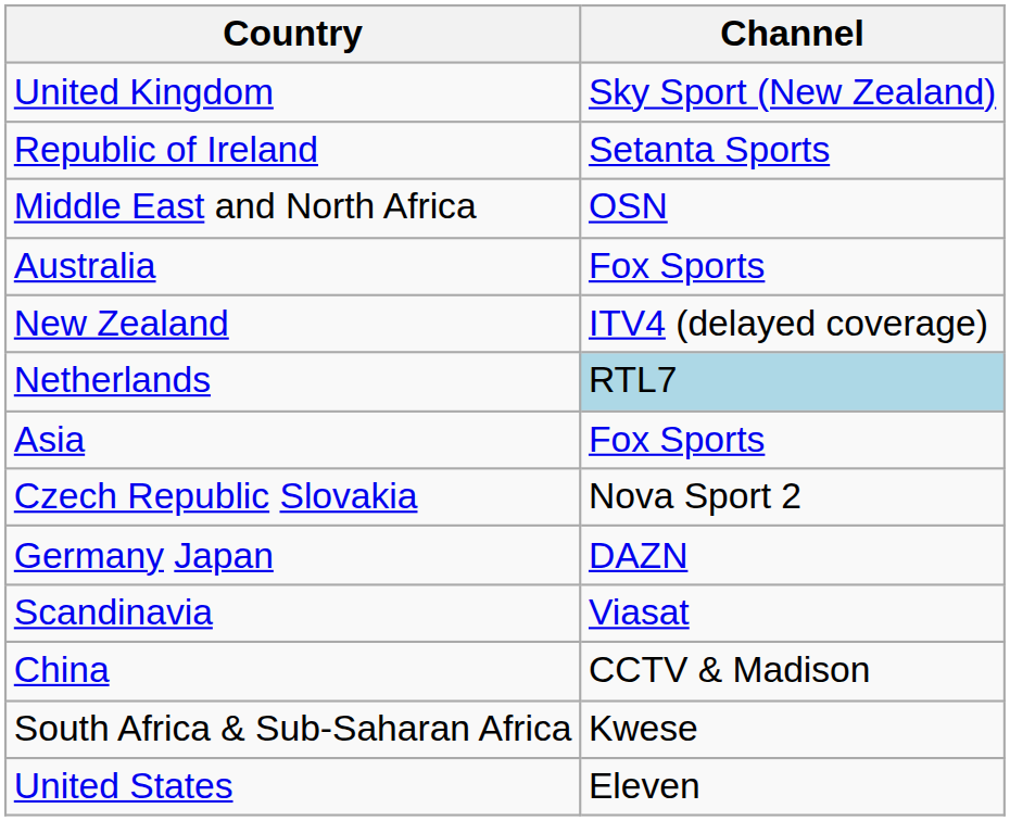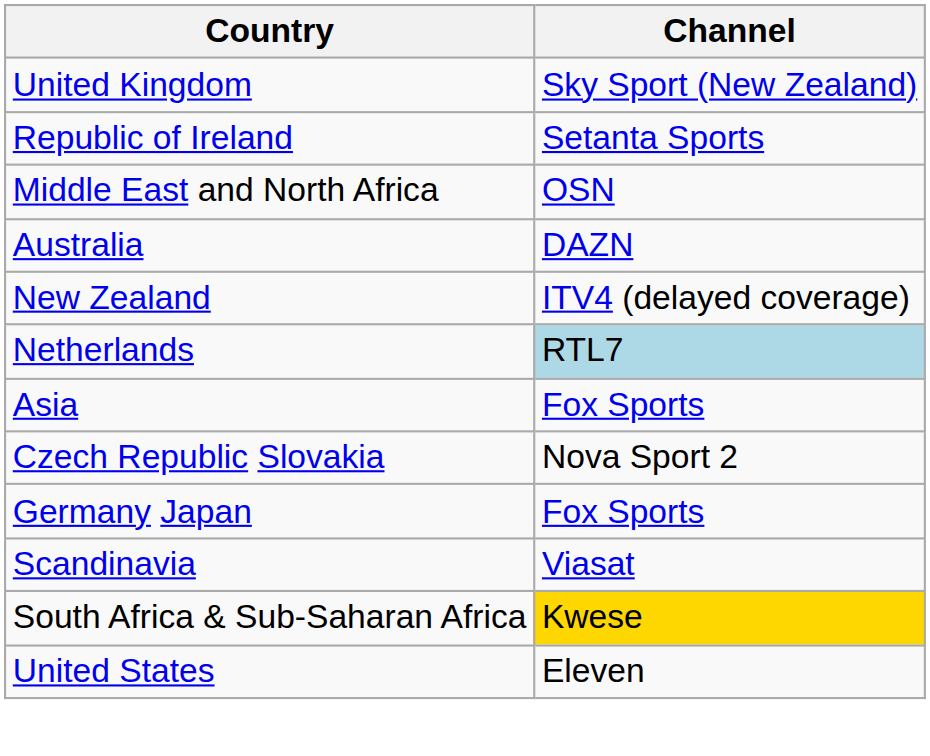Australia | Channel: Fox Sports -> DAZN
Germany Japan | Channel: DAZN -> Fox Sports
- row: China | CCTV & Madison
South Africa & Sub-Saharan Africa | Channel: no background -> gold background
